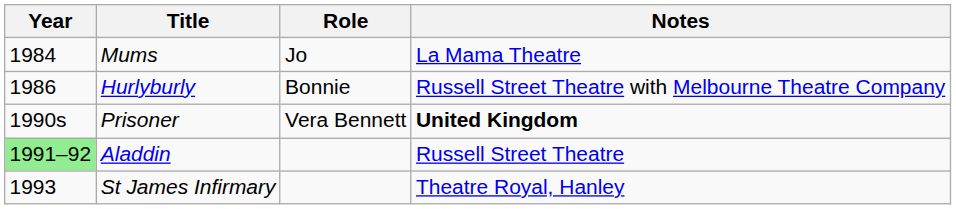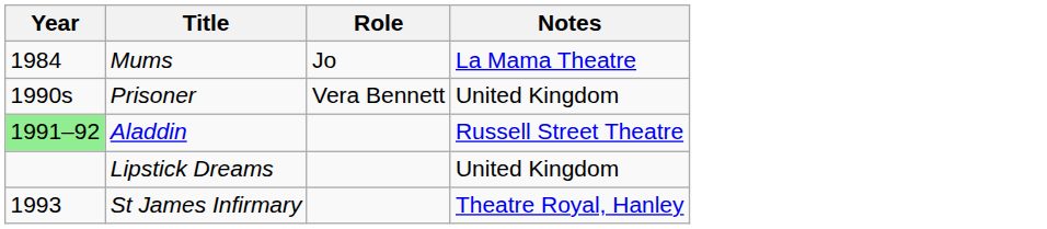- row: 1986 | Hurlyburly | Bonnie | Russell Street Theatre with Melbourne Theatre Company
Prisoner | Notes: bold -> normal
+ row: Lipstick Dreams | United Kingdom
